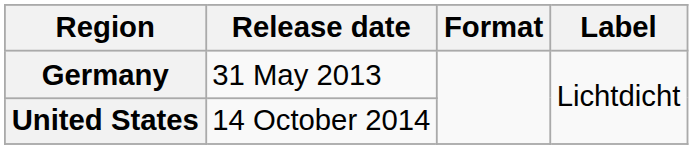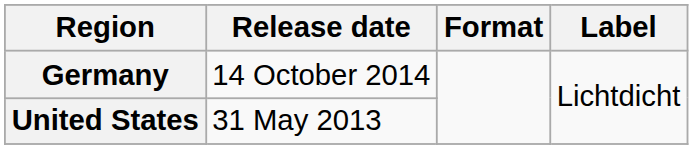Germany | Release date: 31 May 2013 -> 14 October 2014
United States | Release date: 14 October 2014 -> 31 May 2013
